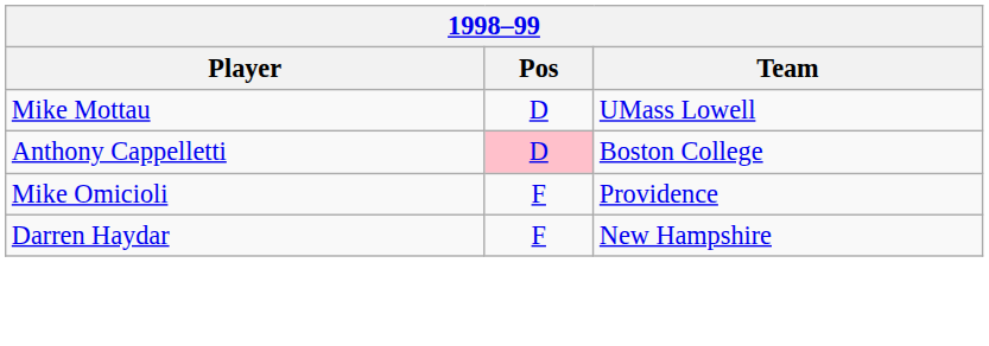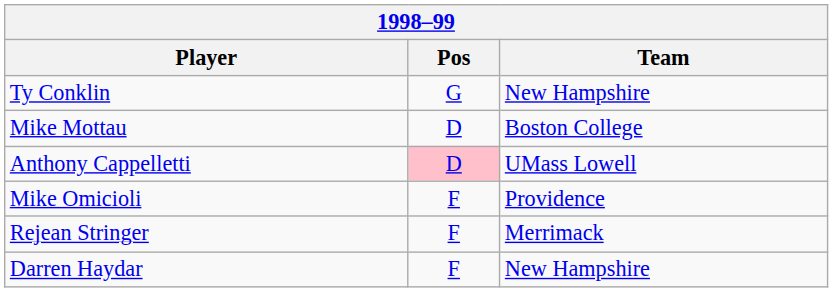+ row: Ty Conklin | G | New Hampshire
Mike Mottau | Team: UMass Lowell -> Boston College
Anthony Cappelletti | Team: Boston College -> UMass Lowell
+ row: Rejean Stringer | F | Merrimack
